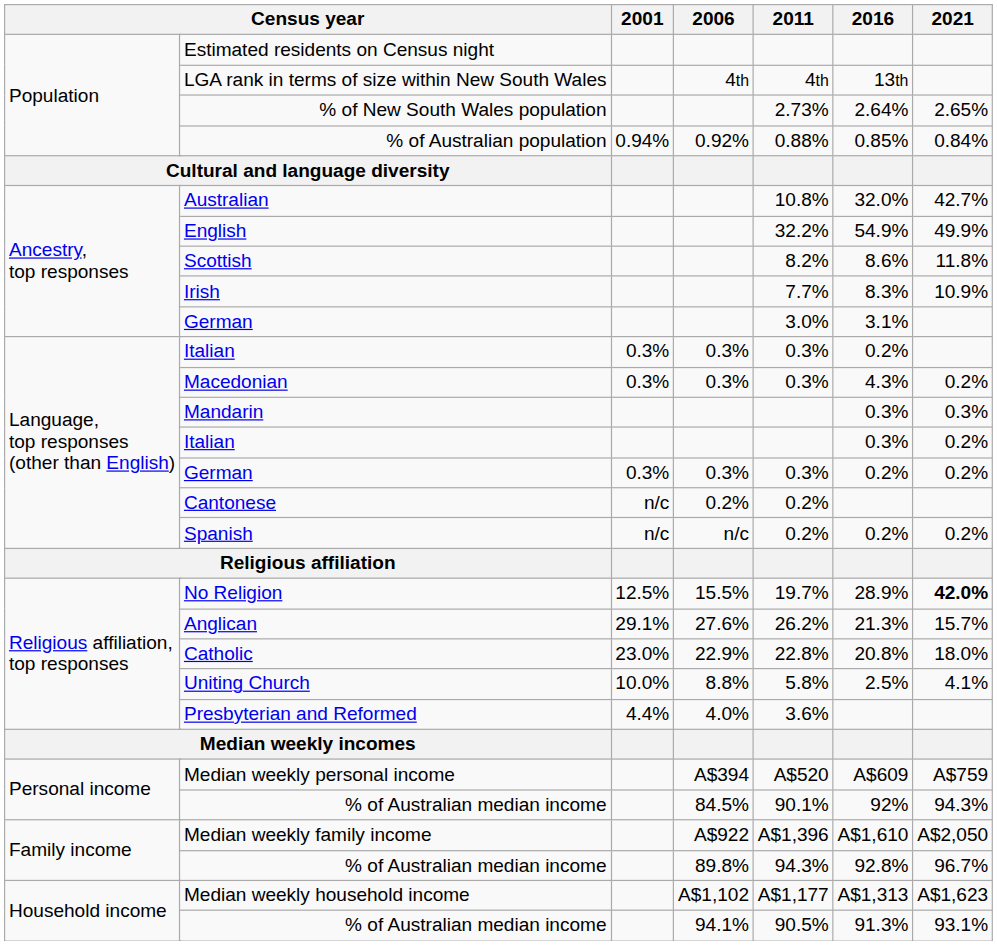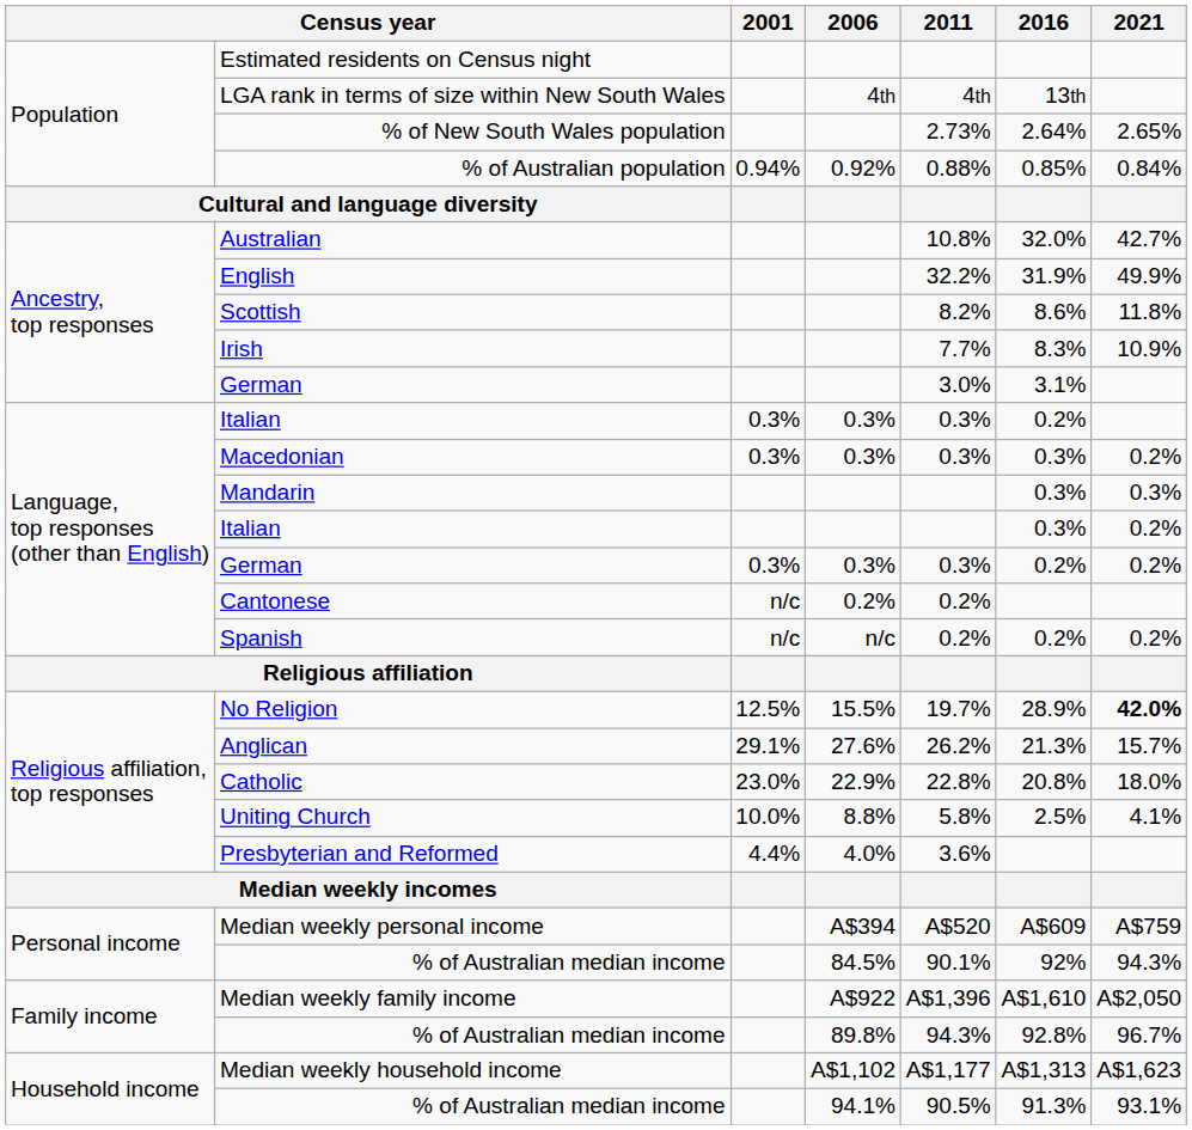English | 2016: 54.9% -> 31.9%
Macedonian | 2016: 4.3% -> 0.3%
